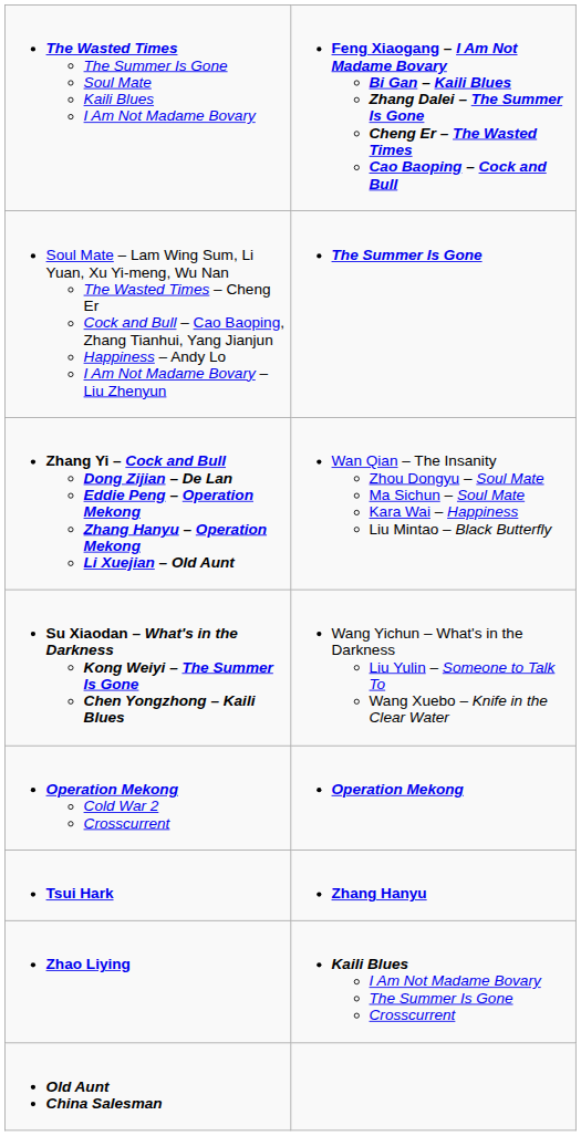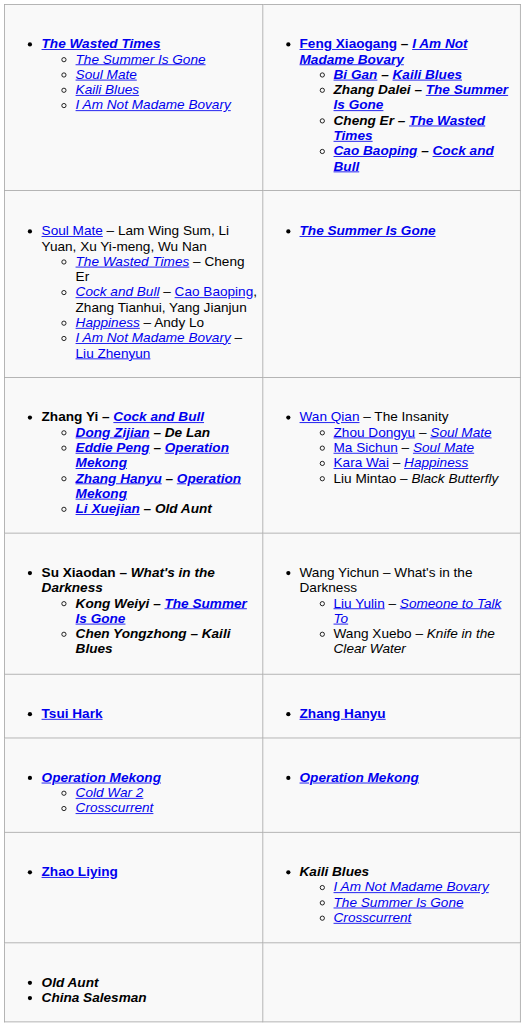rows swapped: Operation Mekong Cold War 2 Crosscurrent <-> Tsui Hark
